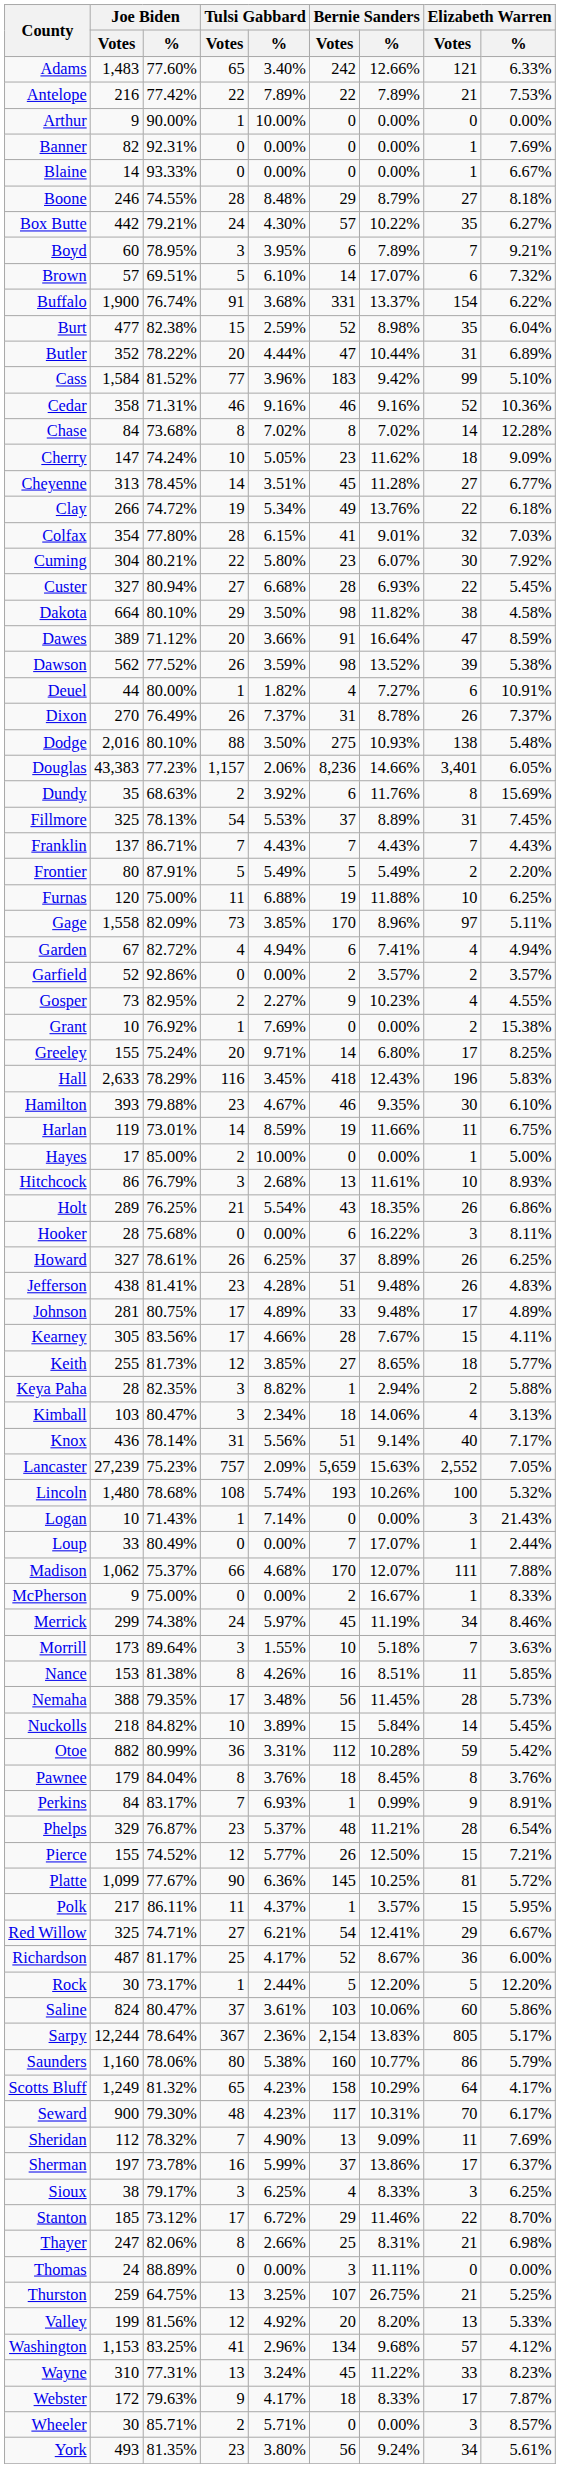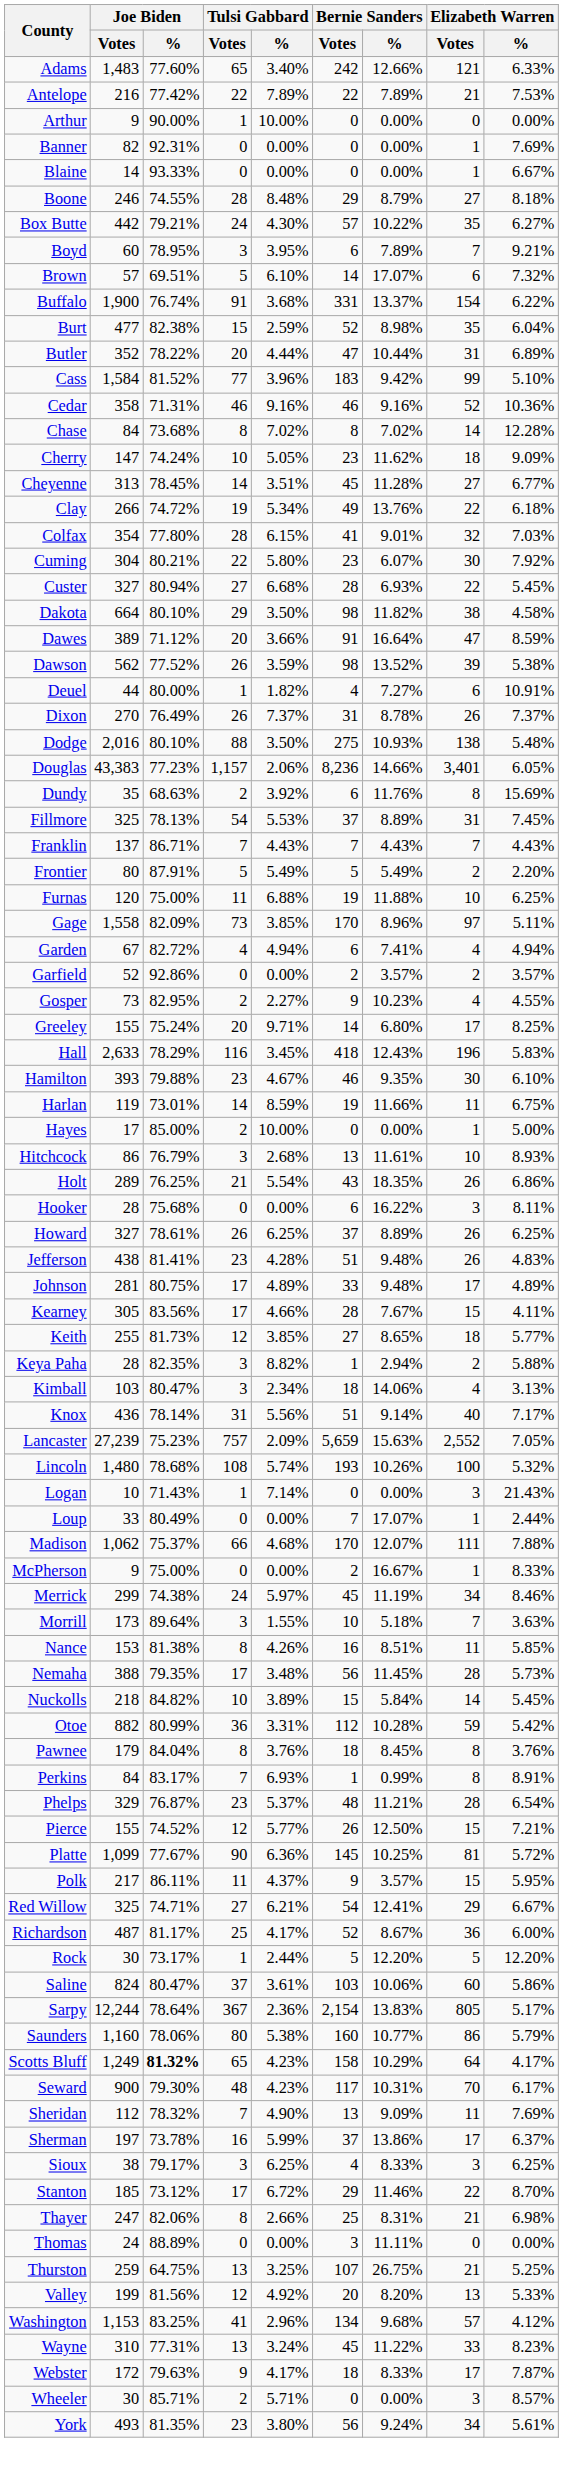- row: Grant | 10 | 76.92% | 1 | 7.69% | 0 | 0.00% | 2 | 15.38%
Perkins | Elizabeth Warren / Votes: 9 -> 8
Polk | Bernie Sanders / Votes: 1 -> 9
Scotts Bluff | Joe Biden / %: normal -> bold
